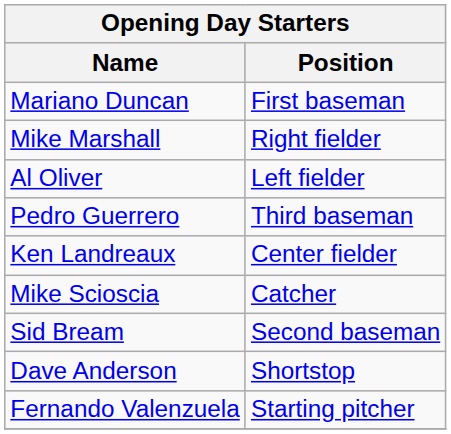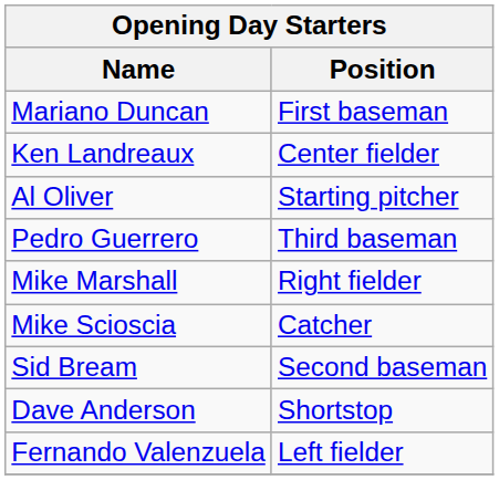rows swapped: Ken Landreaux <-> Mike Marshall
Al Oliver | Position: Left fielder -> Starting pitcher
Fernando Valenzuela | Position: Starting pitcher -> Left fielder
